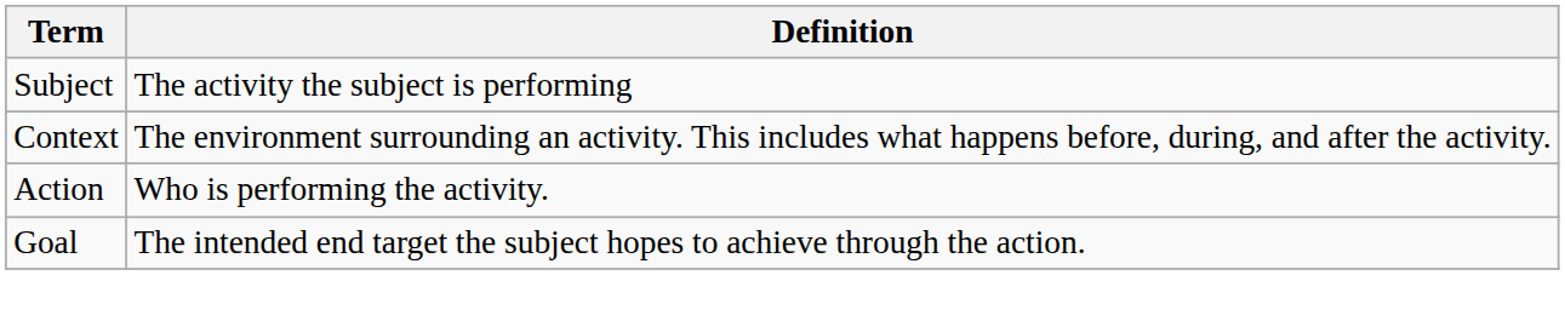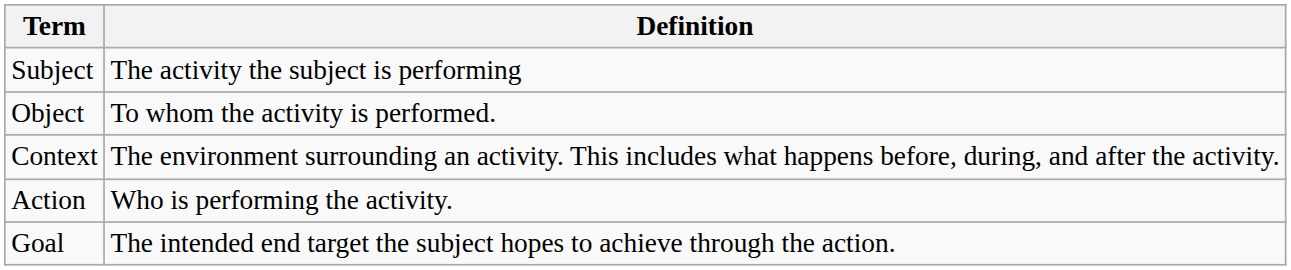+ row: Object | To whom the activity is performed.
